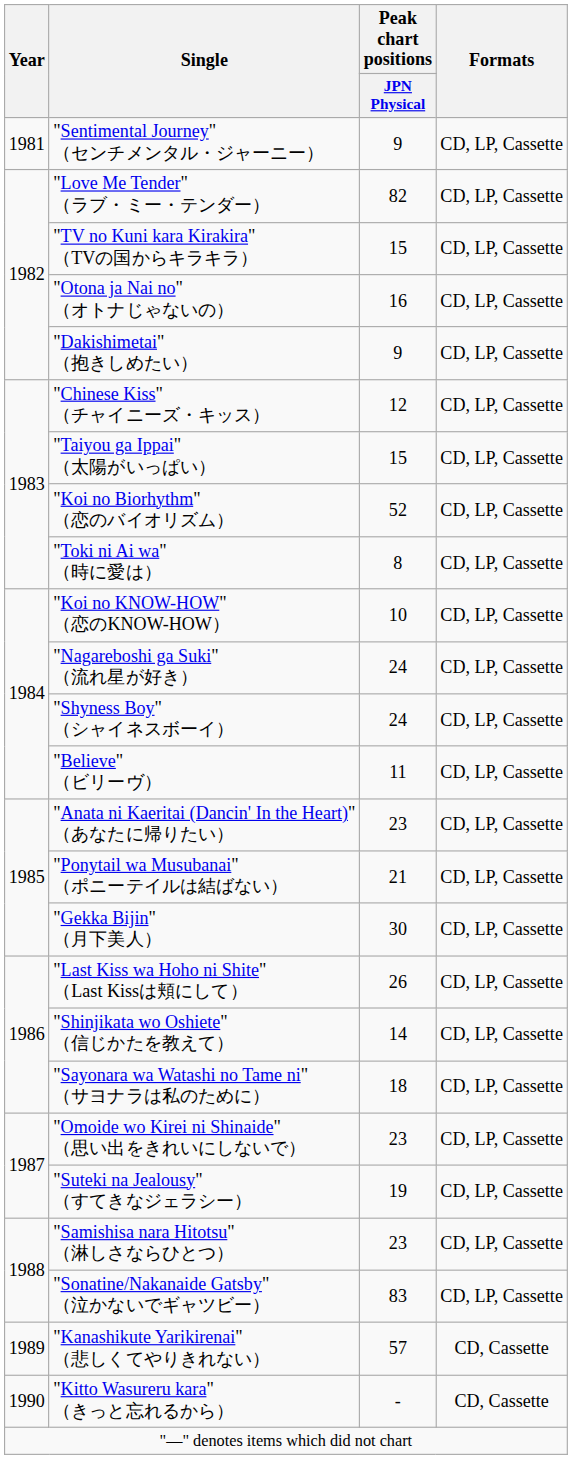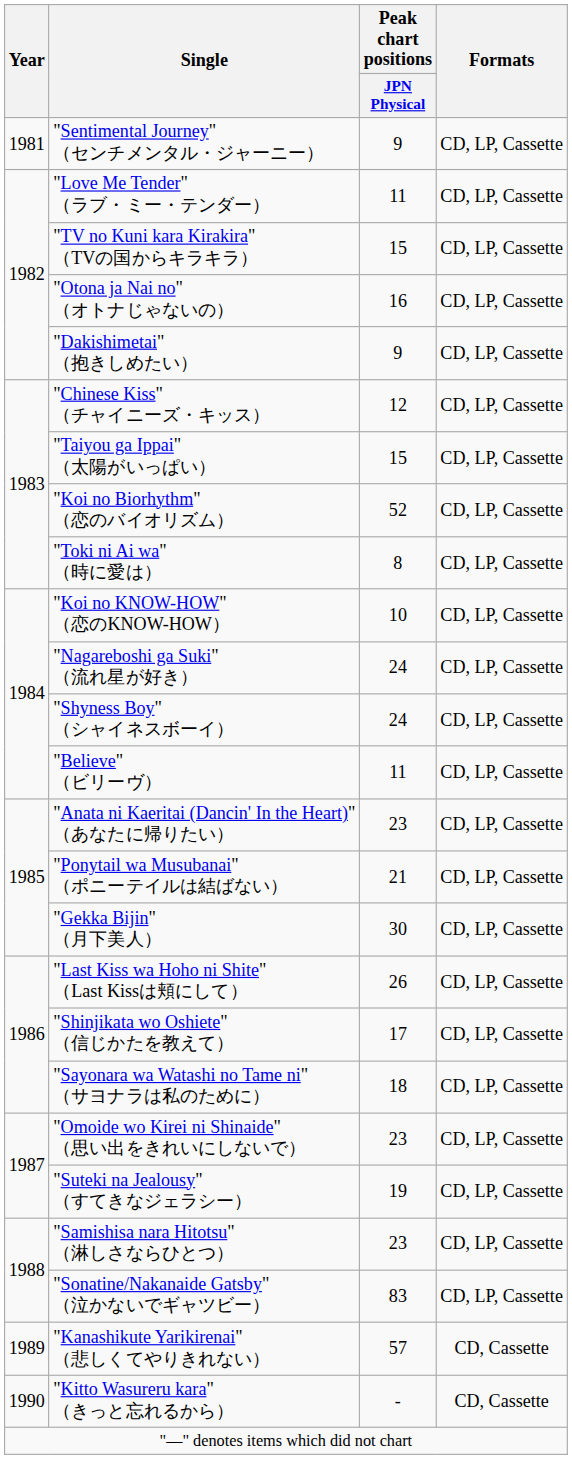"Love Me Tender" （ラブ・ミー・テンダー） | Peak chart positions / JPN Physical: 82 -> 11
"Shinjikata wo Oshiete" （信じかたを教えて） | Peak chart positions / JPN Physical: 14 -> 17
